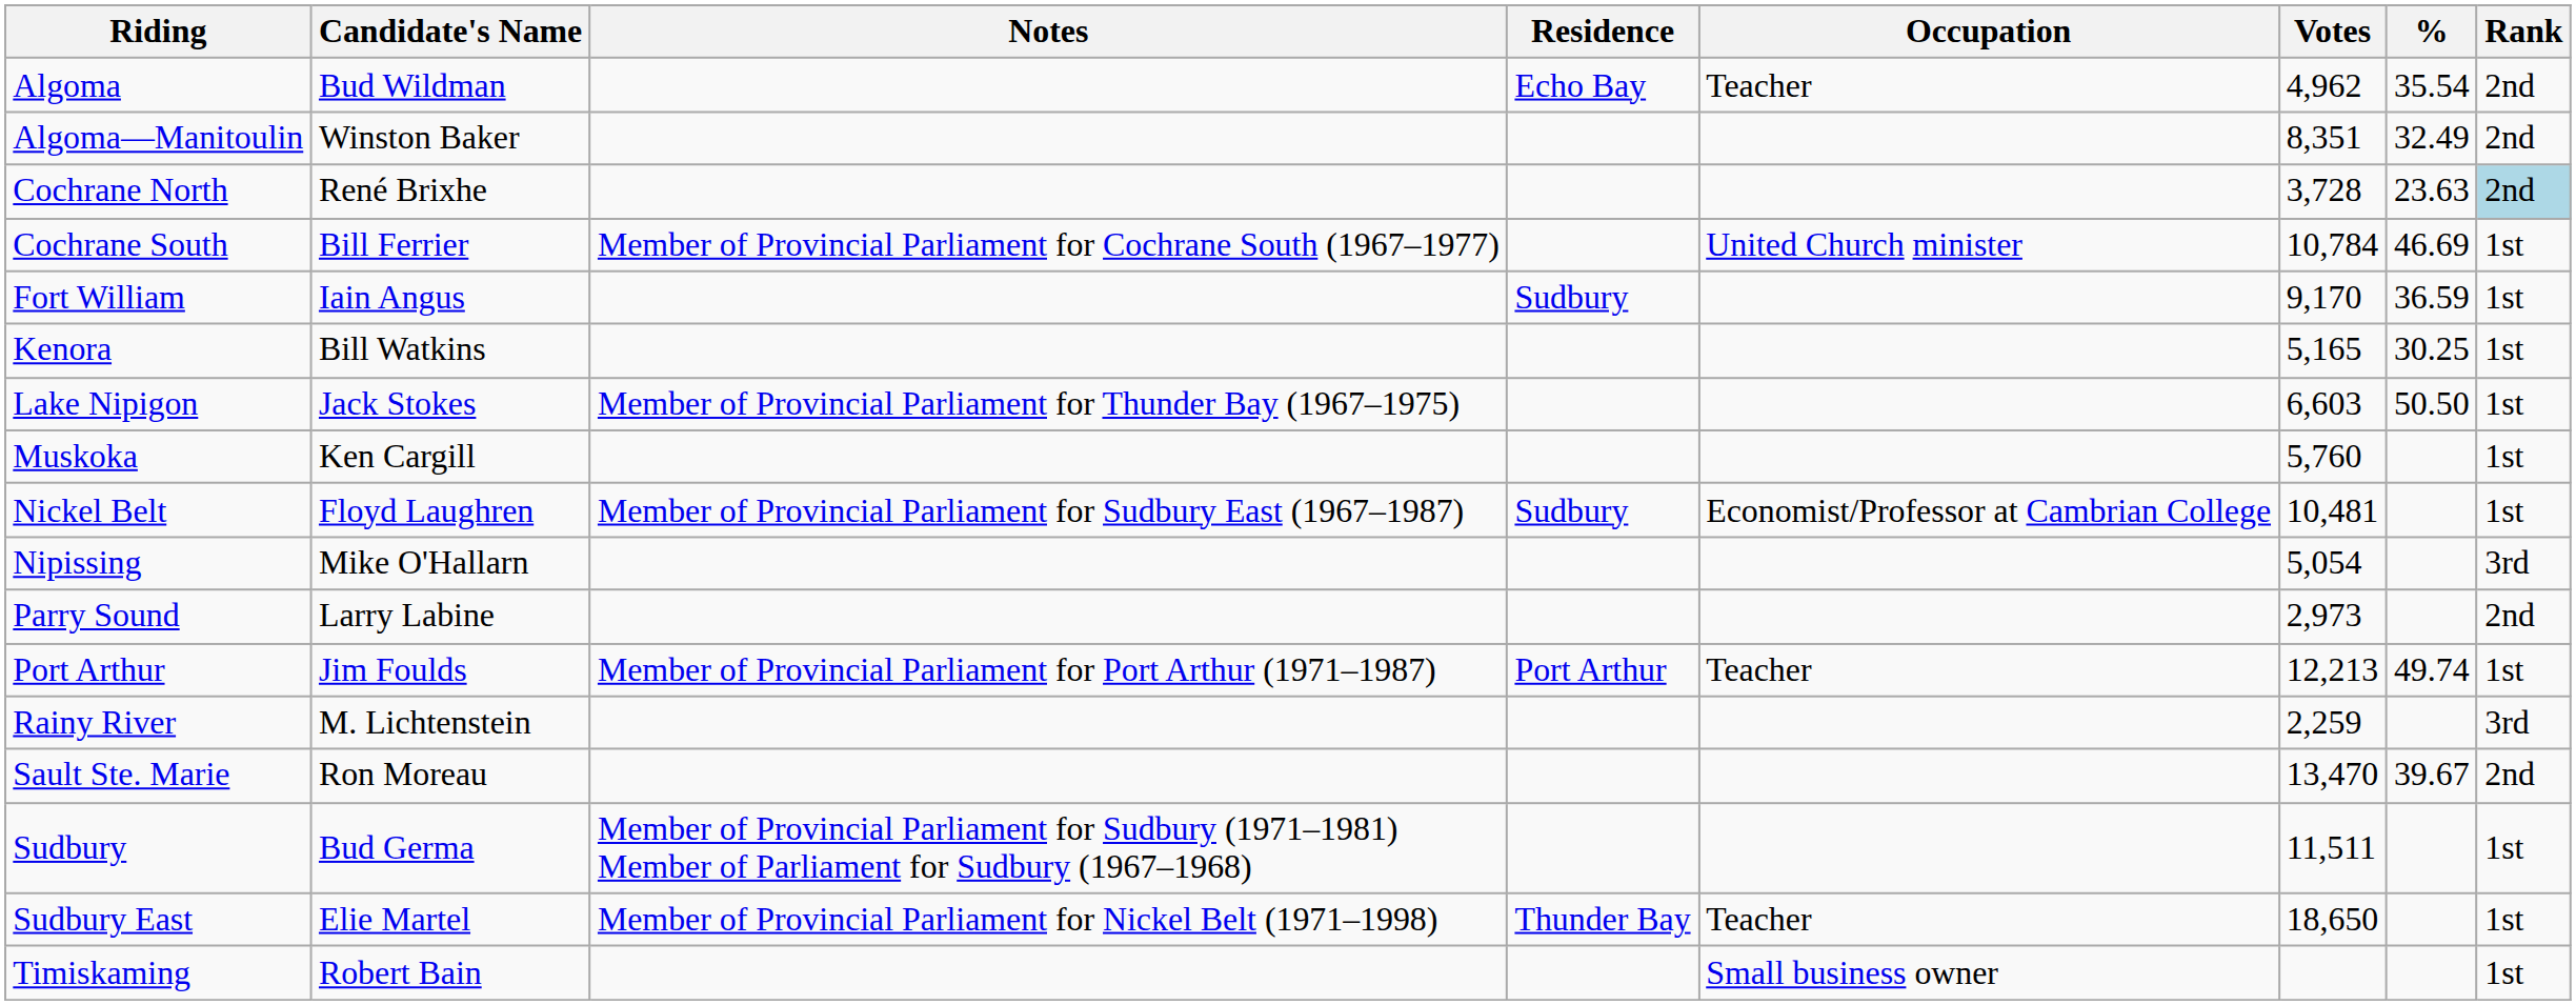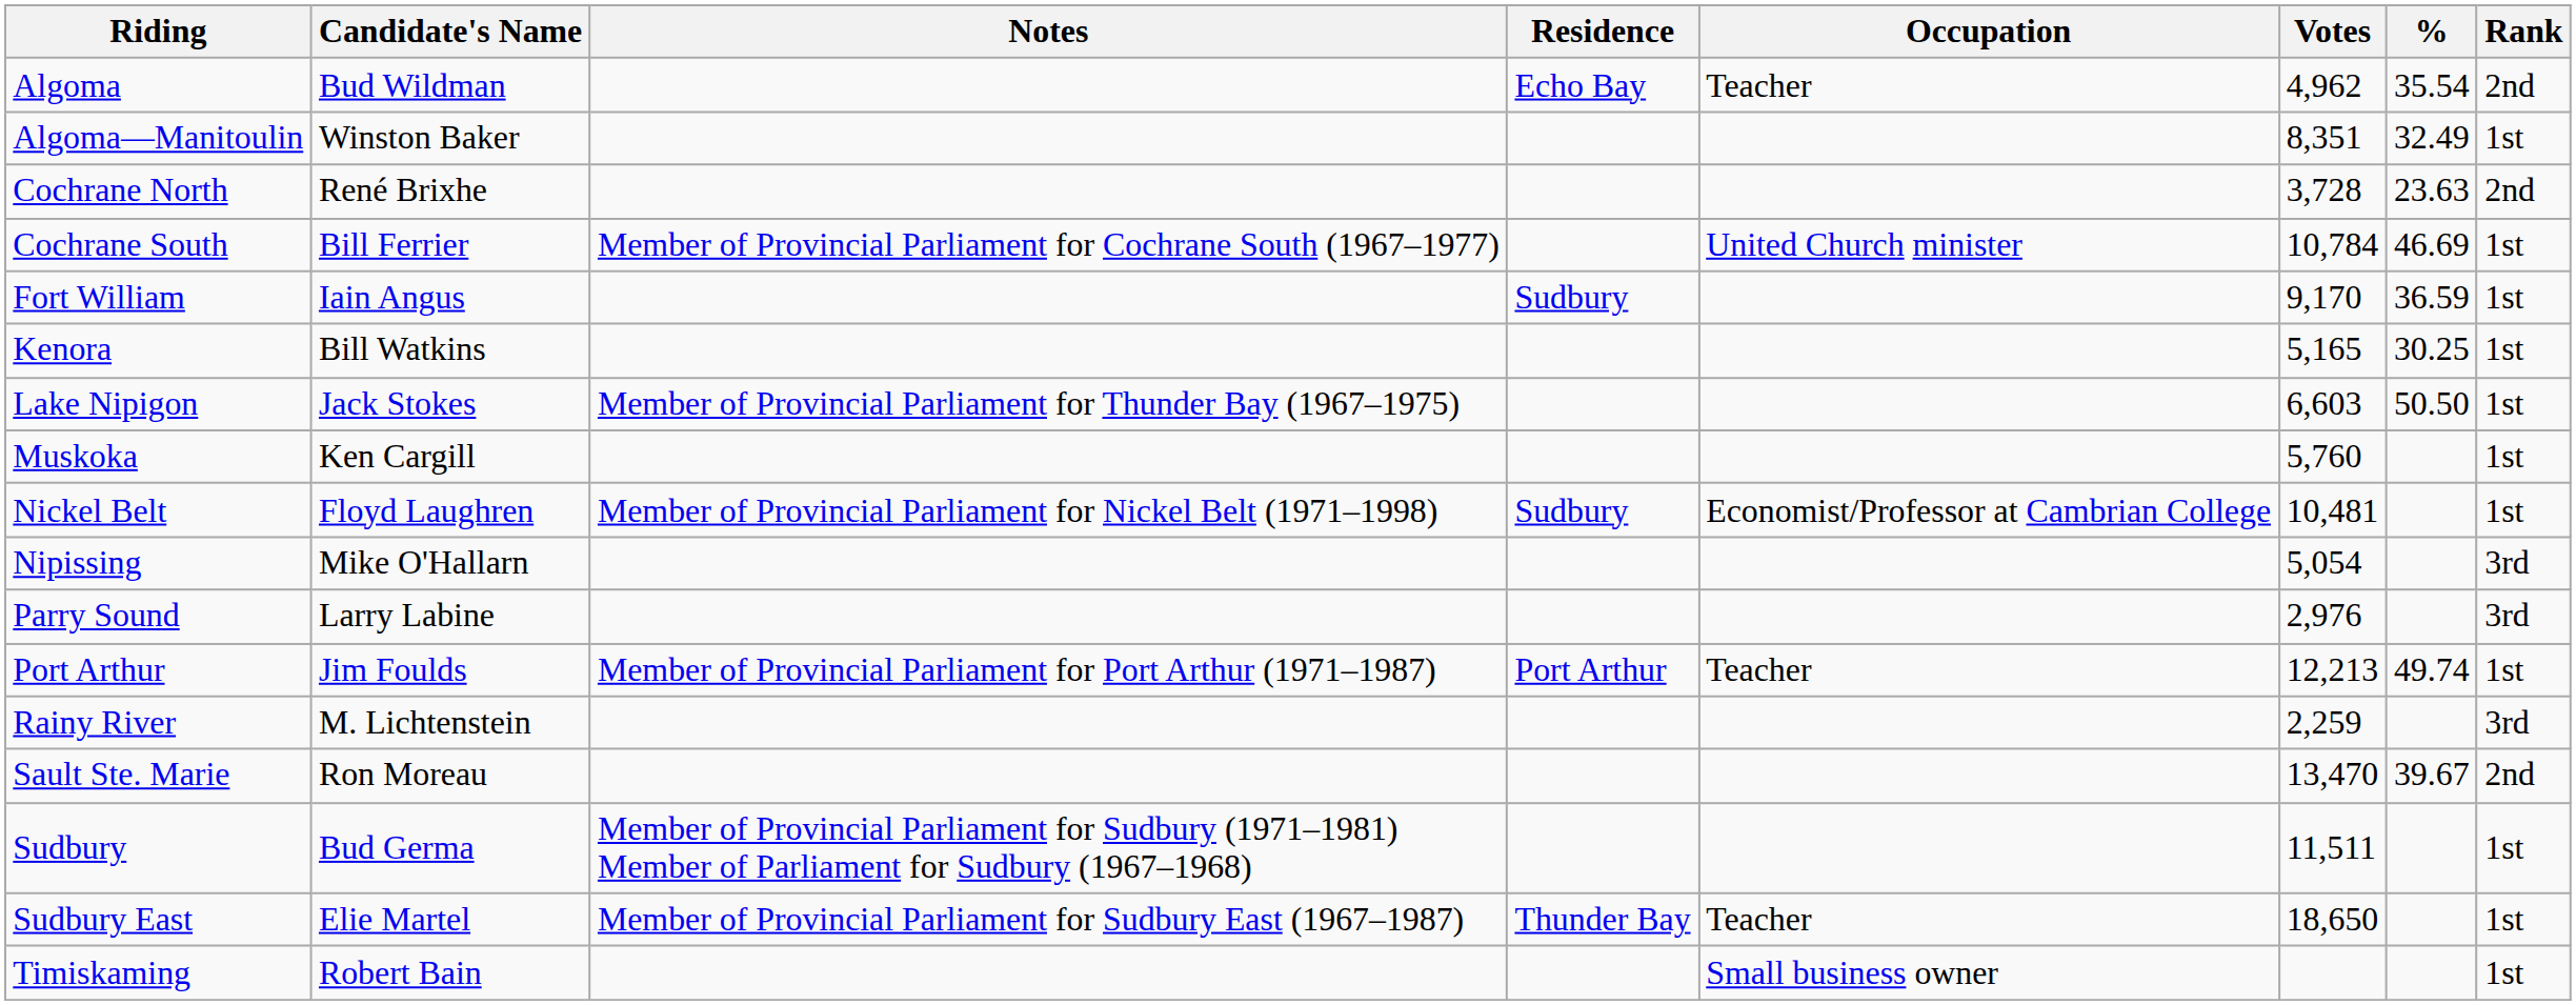Algoma—Manitoulin | Rank: 2nd -> 1st
Cochrane North | Rank: lightblue background -> no background
Nickel Belt | Notes: Member of Provincial Parliament for Sudbury East (1967–1987) -> Member of Provincial Parliament for Nickel Belt (1971–1998)
Parry Sound | Votes: 2,973 -> 2,976
Parry Sound | Rank: 2nd -> 3rd
Sudbury East | Notes: Member of Provincial Parliament for Nickel Belt (1971–1998) -> Member of Provincial Parliament for Sudbury East (1967–1987)
